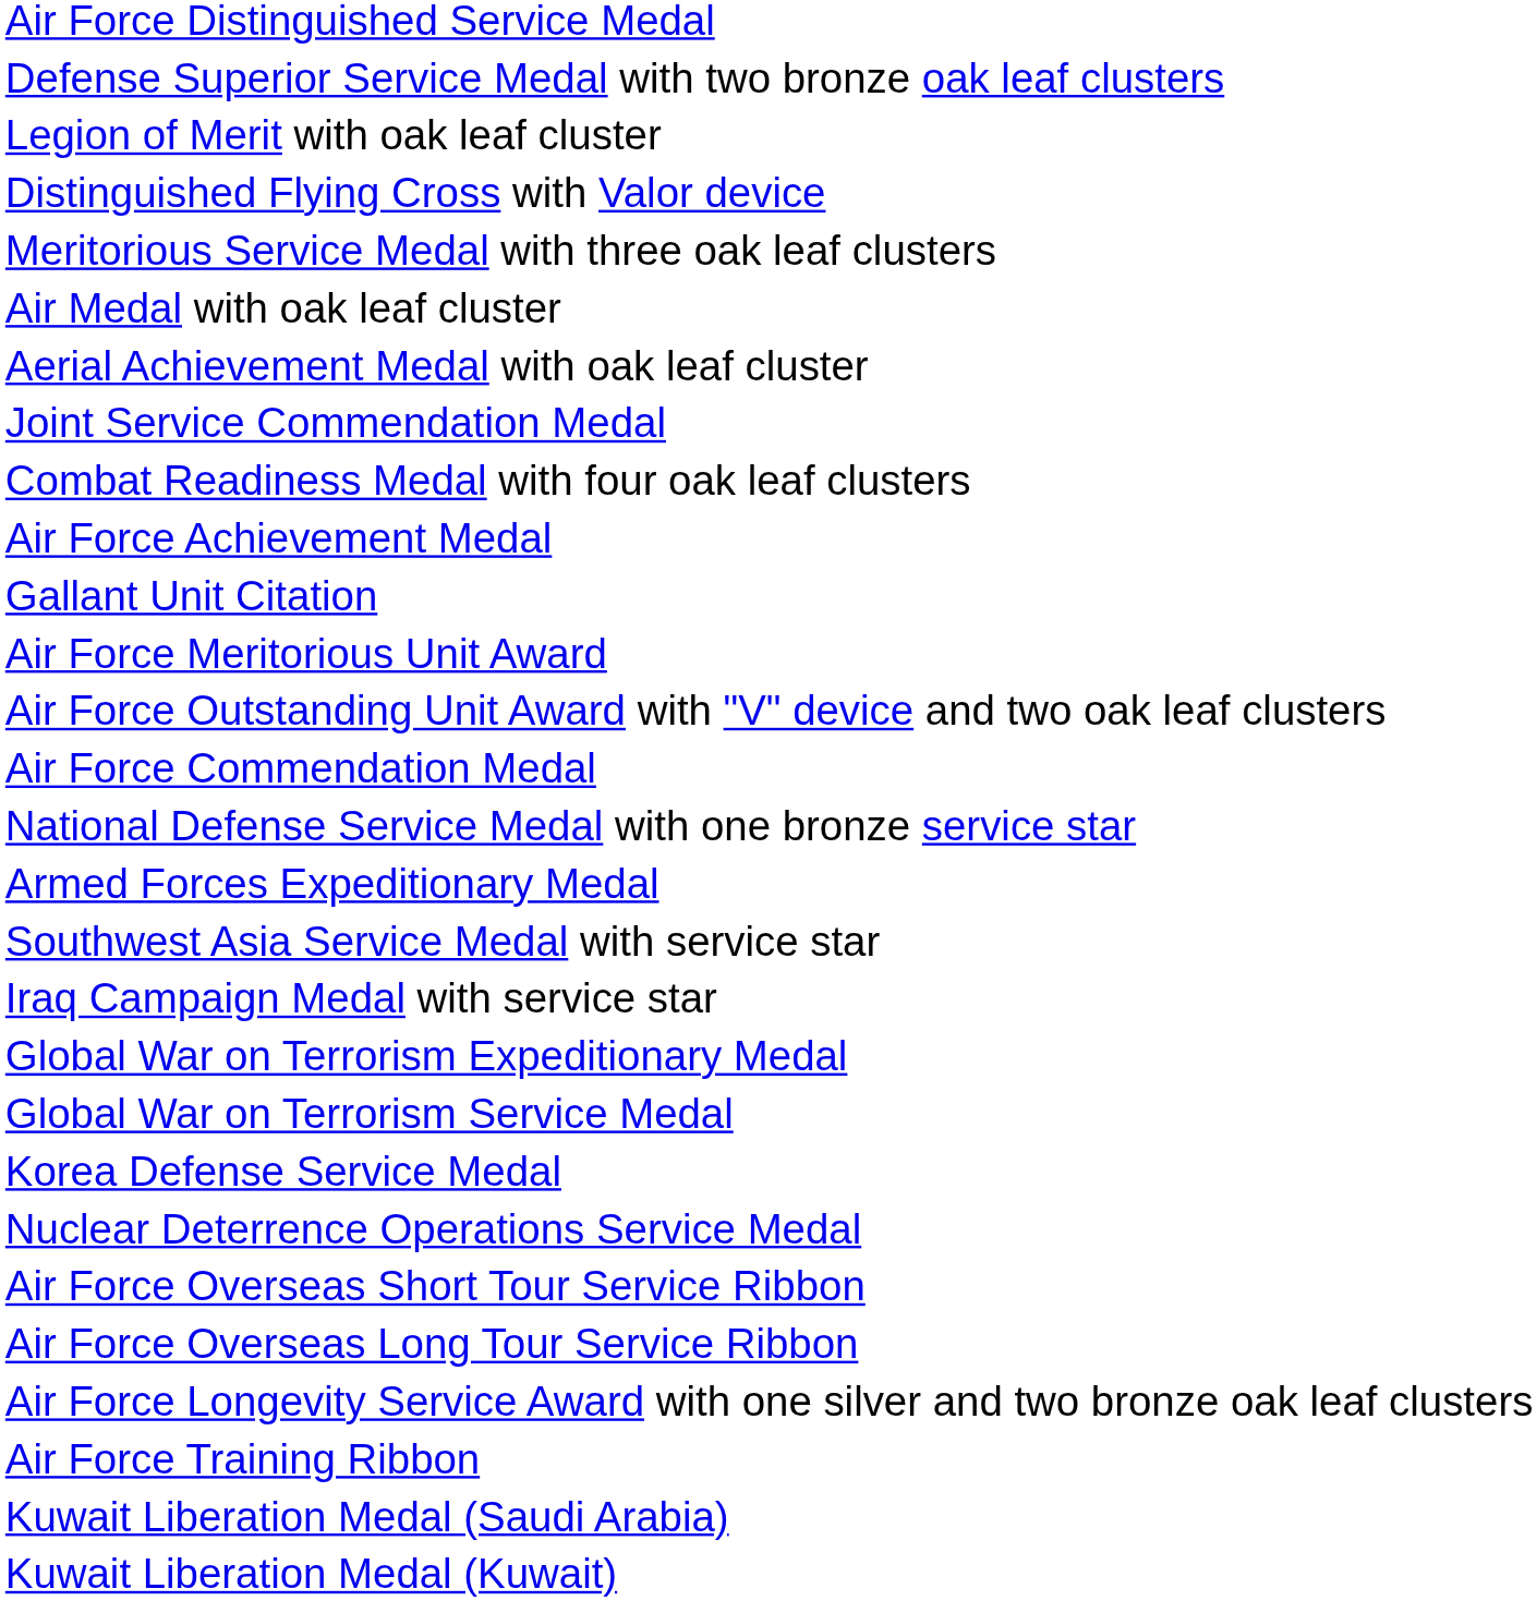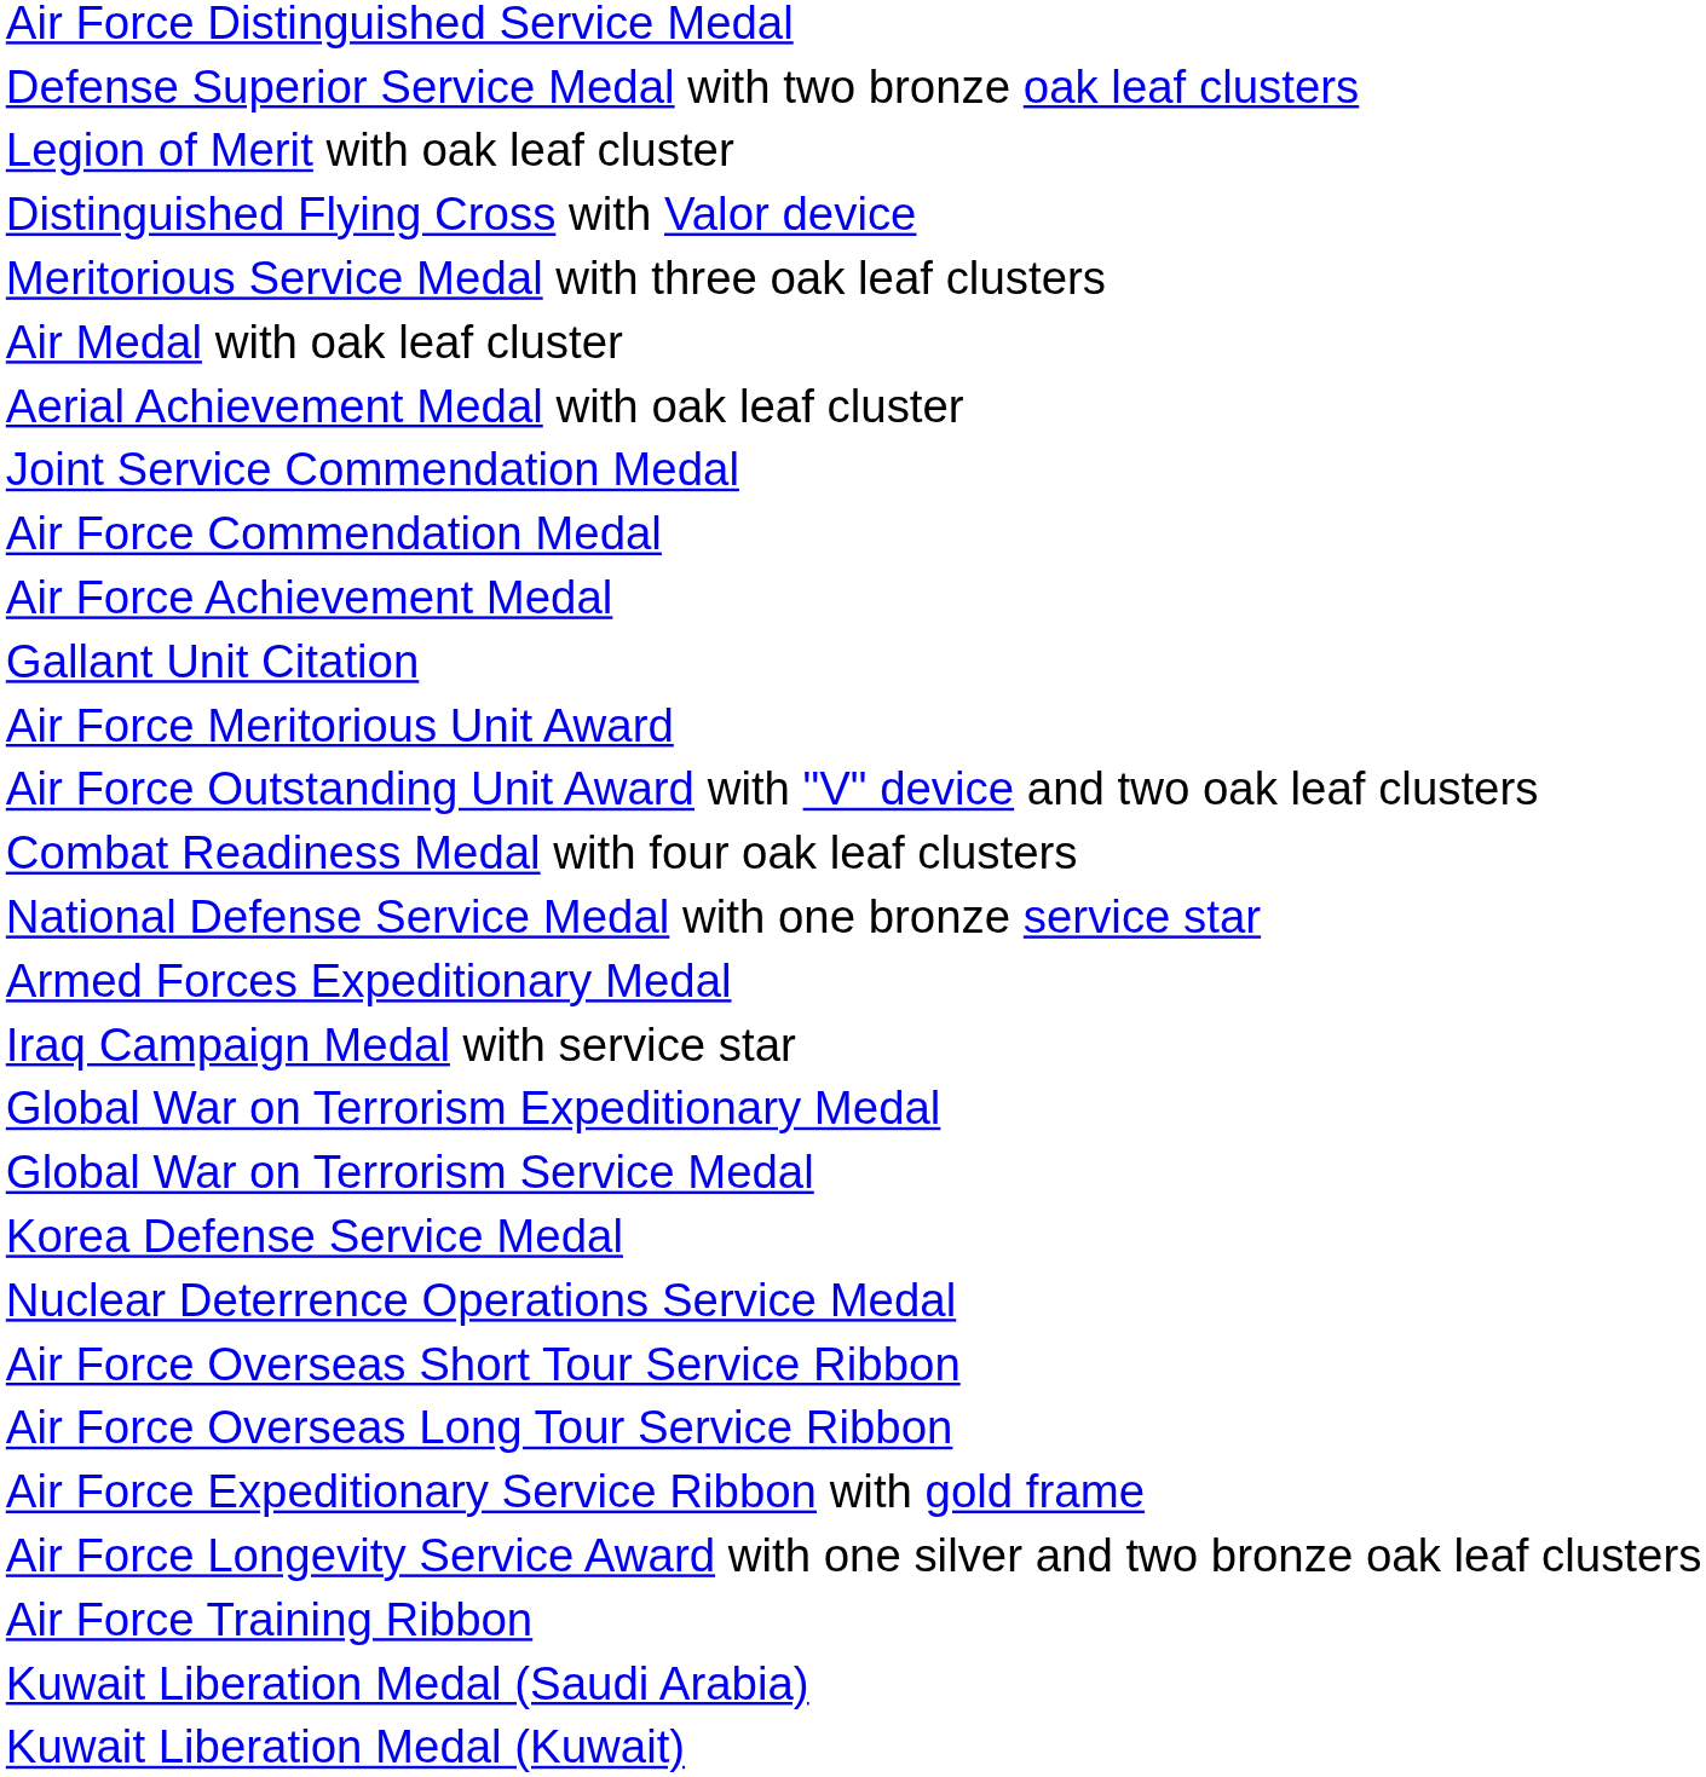rows swapped: Air Force Commendation Medal <-> Combat Readiness Medal with four oak leaf clusters
- row: Southwest Asia Service Medal with service star
+ row: Air Force Expeditionary Service Ribbon with gold frame
